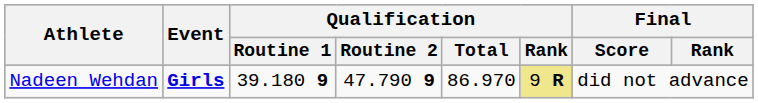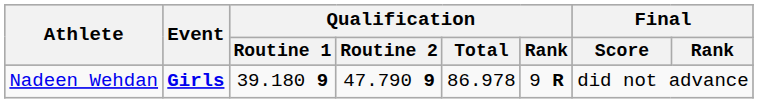Nadeen Wehdan | Qualification / Total: 86.970 -> 86.978
Nadeen Wehdan | Qualification / Rank: khaki background -> no background
